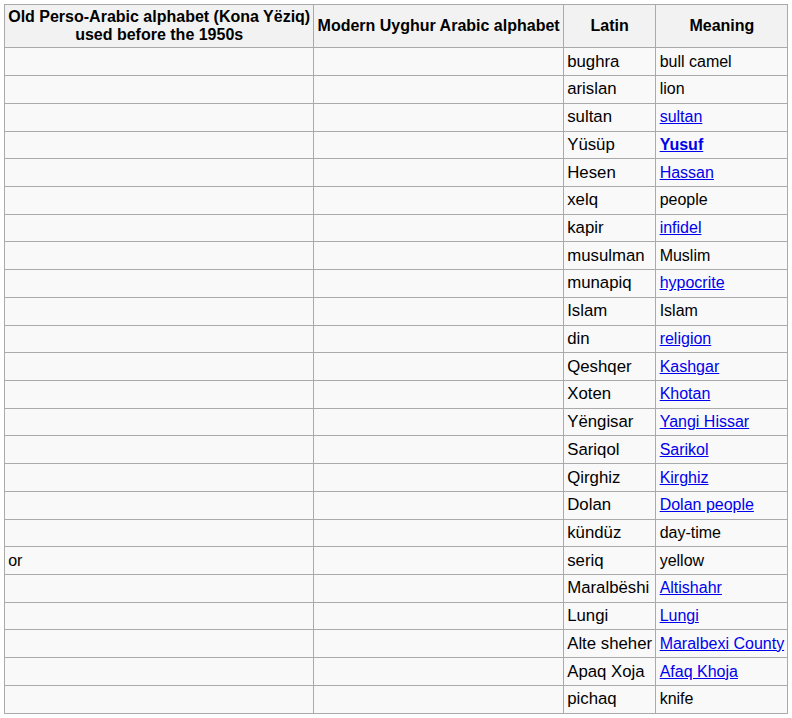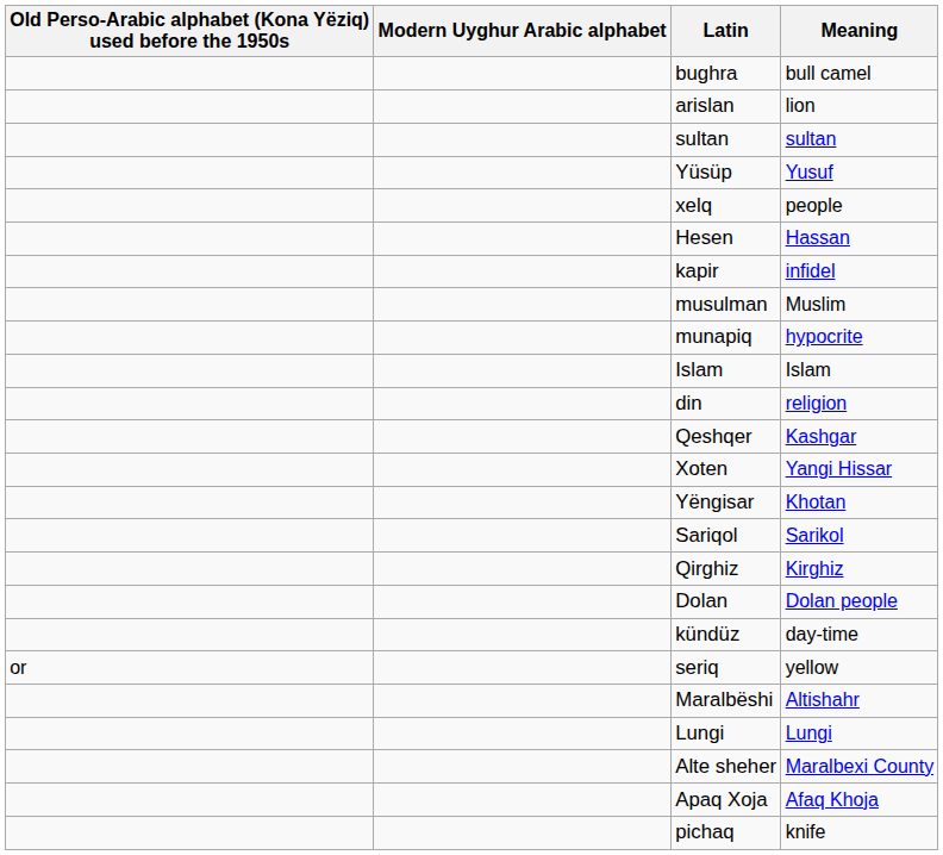Yüsüp | Meaning: bold -> normal
rows swapped: Hesen <-> xelq
Xoten | Meaning: Khotan -> Yangi Hissar
Yëngisar | Meaning: Yangi Hissar -> Khotan
